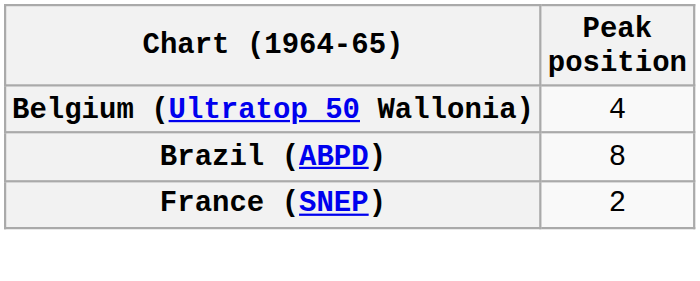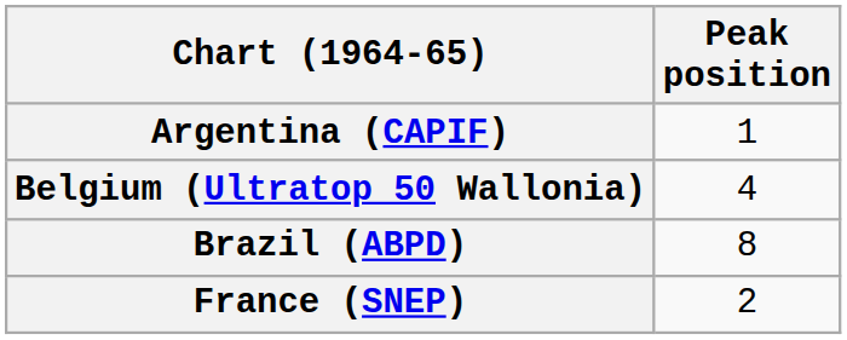+ row: Argentina (CAPIF) | 1
